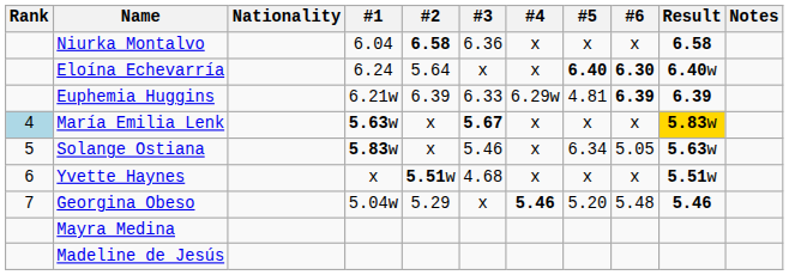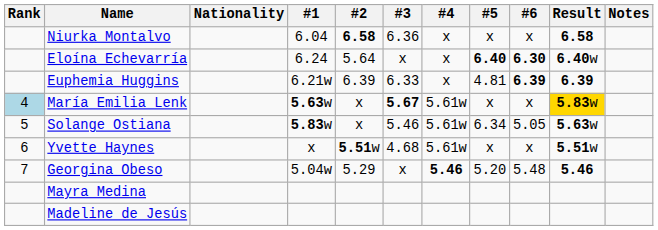Euphemia Huggins | #4: 6.29w -> x
María Emilia Lenk | #4: x -> 5.61w
Solange Ostiana | #4: x -> 5.61w
Yvette Haynes | #4: x -> 5.61w
